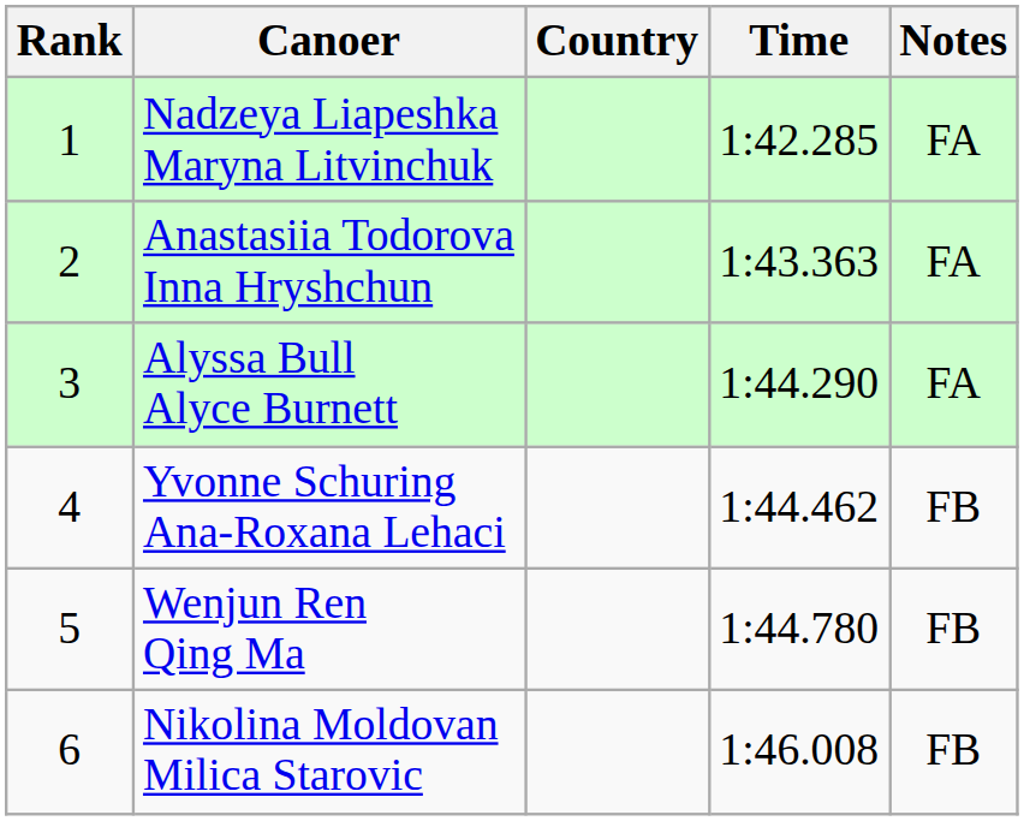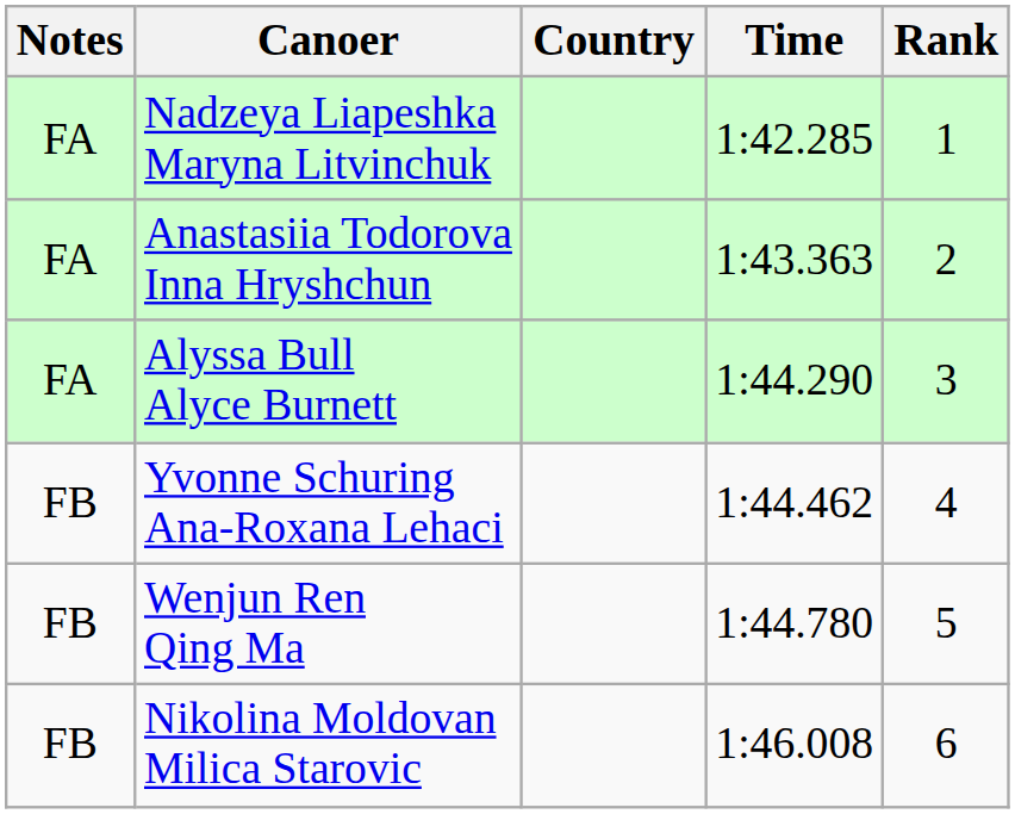columns swapped: Rank <-> Notes
